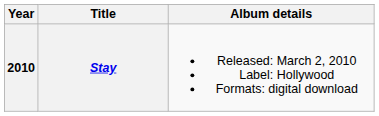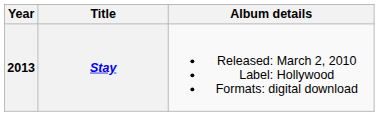Stay | Year: 2010 -> 2013
